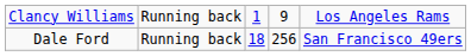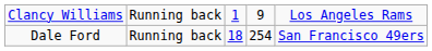Dale Ford | column 4: 256 -> 254
